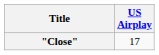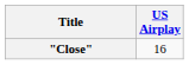"Close" | US Airplay: 17 -> 16
